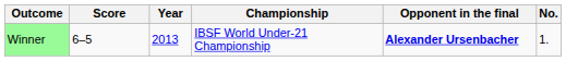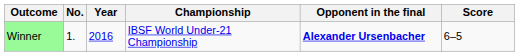columns swapped: No. <-> Score
Winner | Year: 2013 -> 2016
